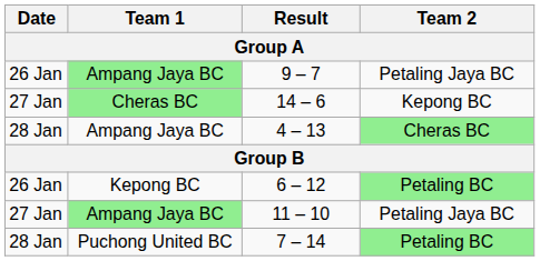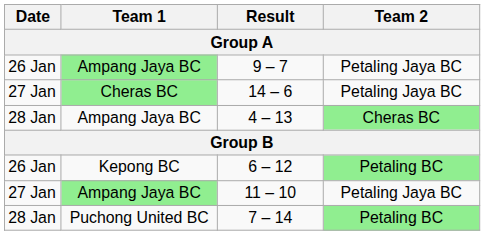14 – 6 | Team 2: Kepong BC -> Petaling Jaya BC
